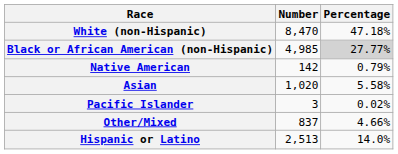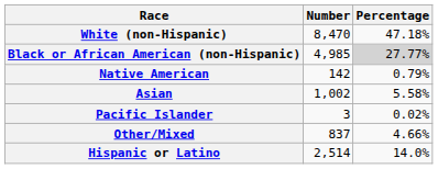Asian | Number: 1,020 -> 1,002
Hispanic or Latino | Number: 2,513 -> 2,514
